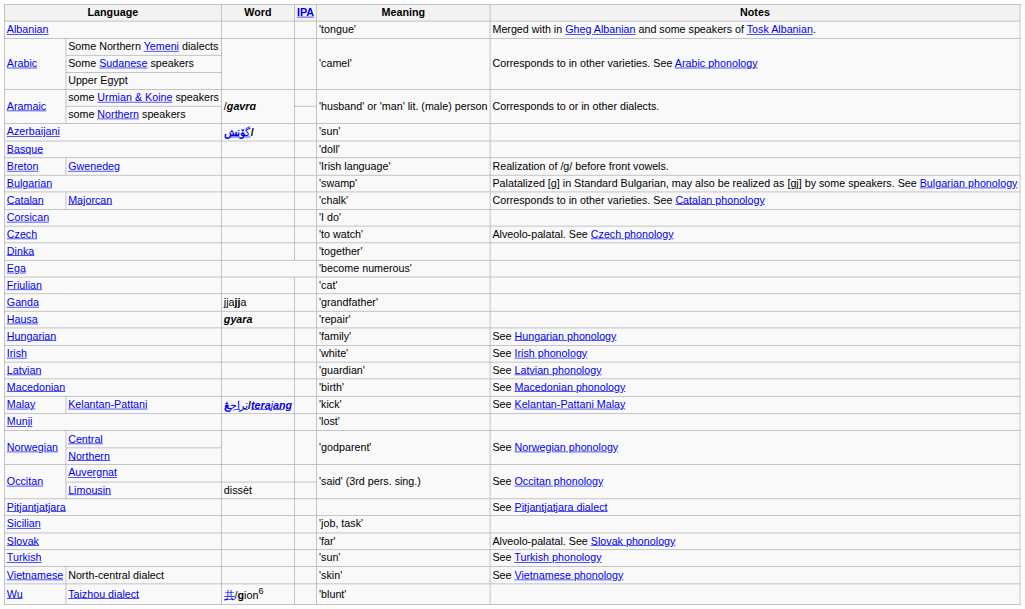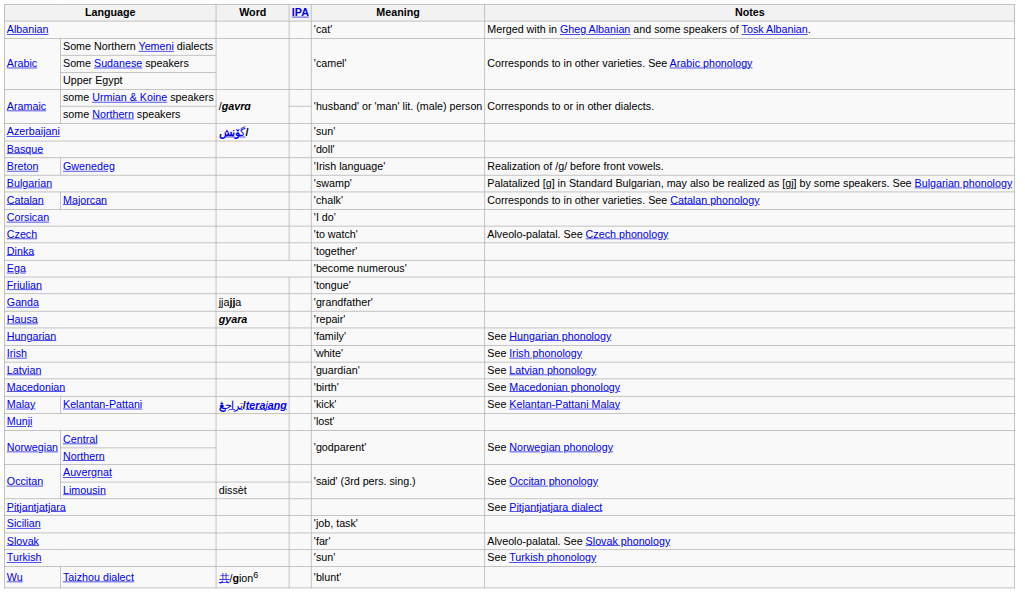Albanian | Meaning: 'tongue' -> 'cat'
Friulian | Meaning: 'cat' -> 'tongue'
- row: Vietnamese | North-central dialect | 'skin' | See Vietnamese phonology
